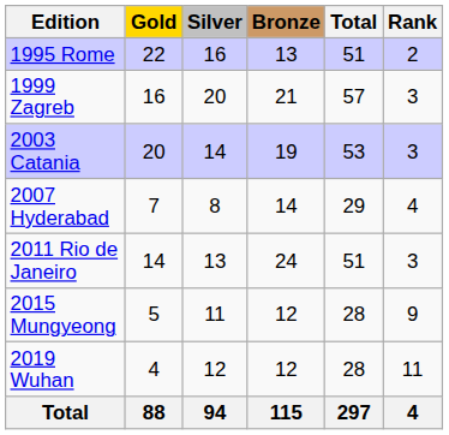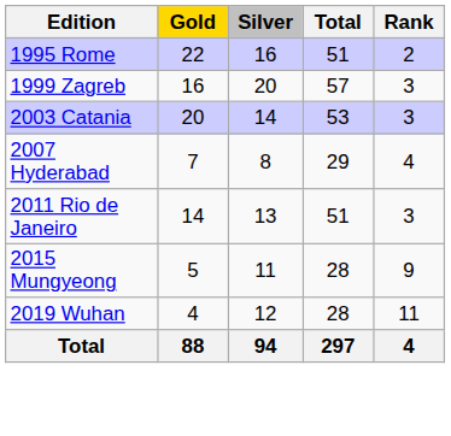- column: Bronze | 13 | 21 | 19 | 14 | 24 | 12 | 12 | 115
